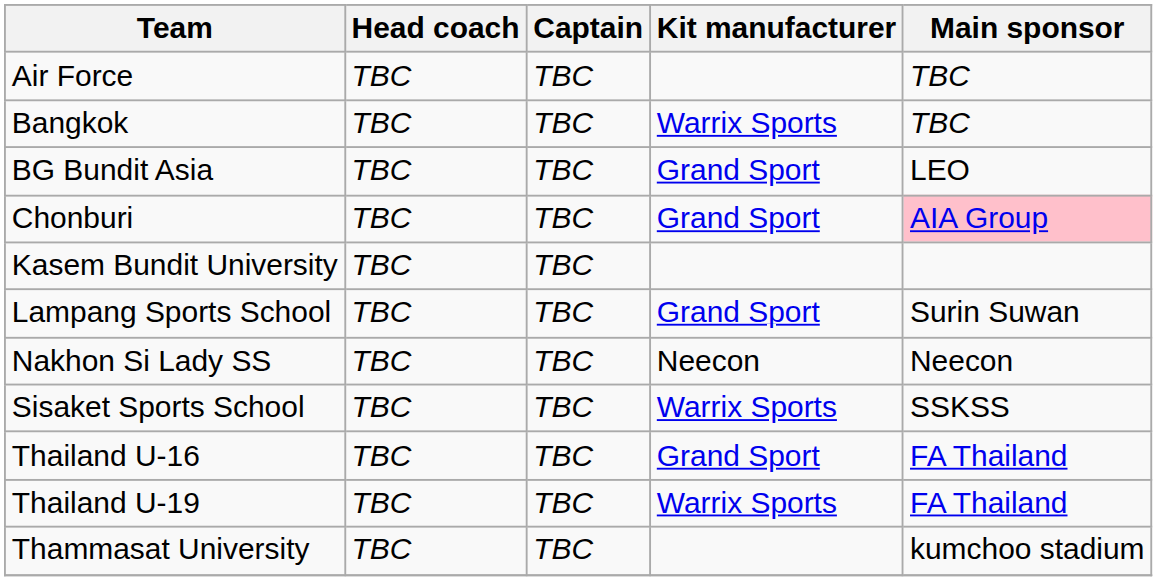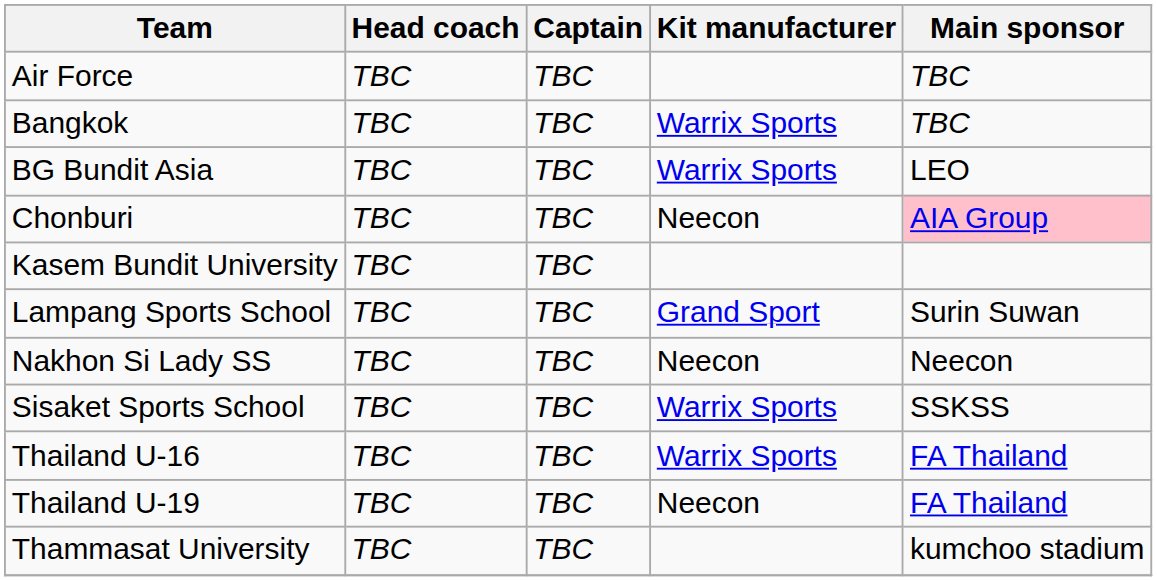BG Bundit Asia | Kit manufacturer: Grand Sport -> Warrix Sports
Chonburi | Kit manufacturer: Grand Sport -> Neecon
Thailand U-16 | Kit manufacturer: Grand Sport -> Warrix Sports
Thailand U-19 | Kit manufacturer: Warrix Sports -> Neecon
